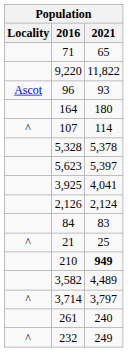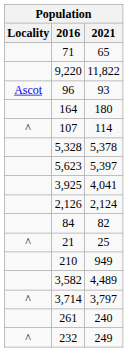84 | 2021: 83 -> 82
210 | 2021: bold -> normal
